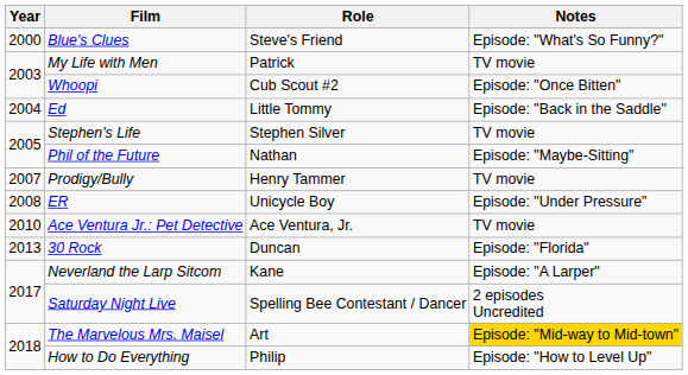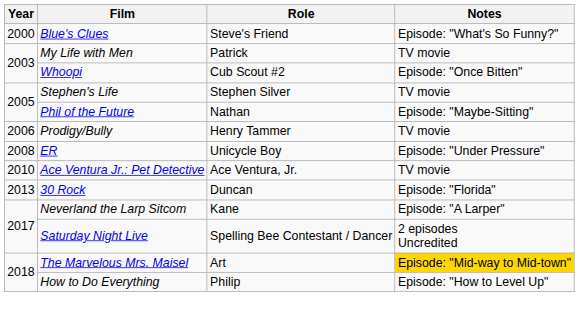- row: 2004 | Ed | Little Tommy | Episode: "Back in the Saddle"
Prodigy/Bully | Year: 2007 -> 2006
